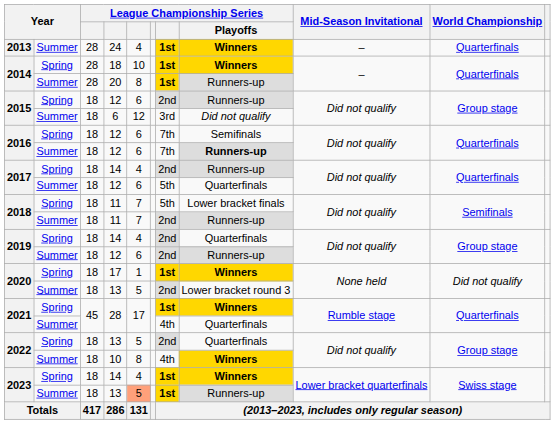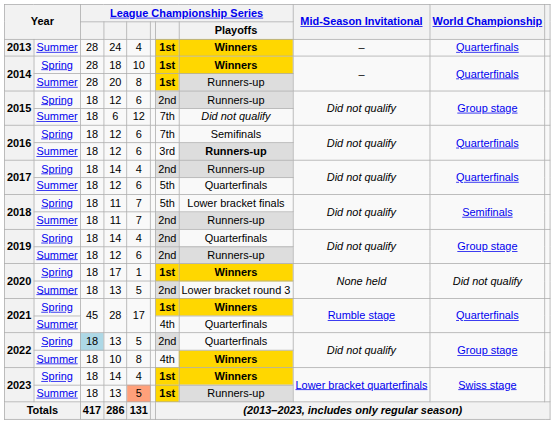2015 / Summer | column 7: 3rd -> 7th
2016 / Summer | column 7: 7th -> 3rd
2022 / Spring | column 3: no background -> lightblue background
